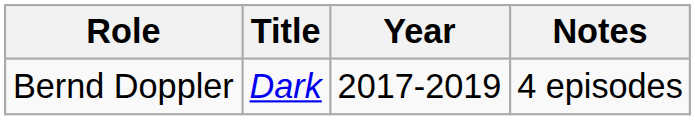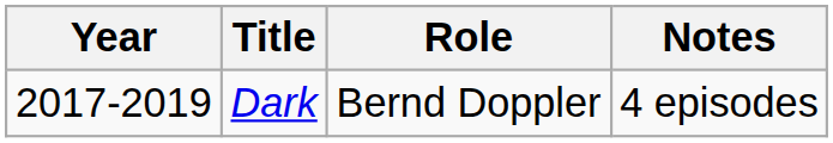columns swapped: Year <-> Role
